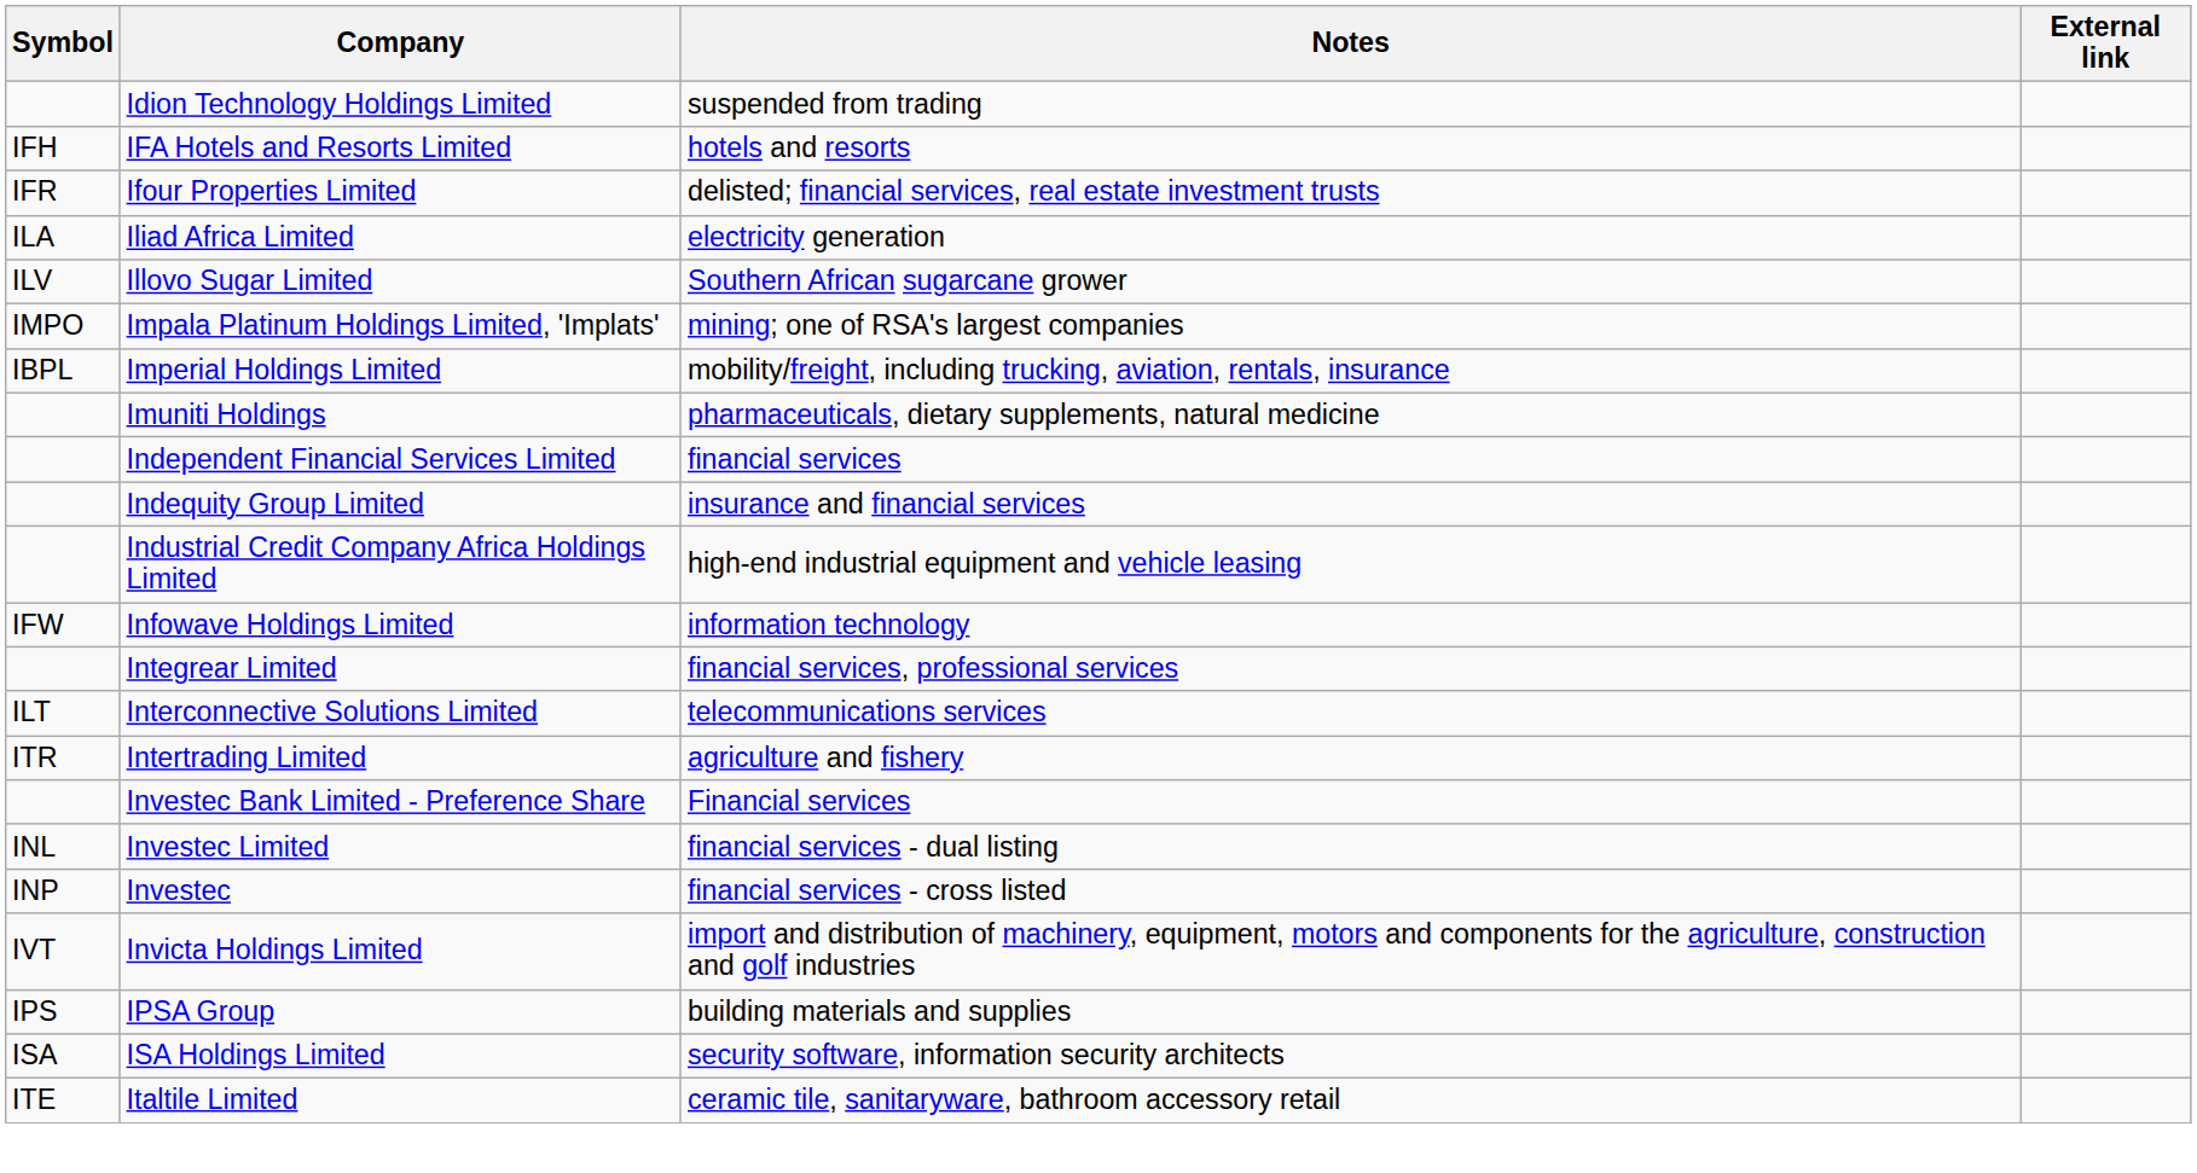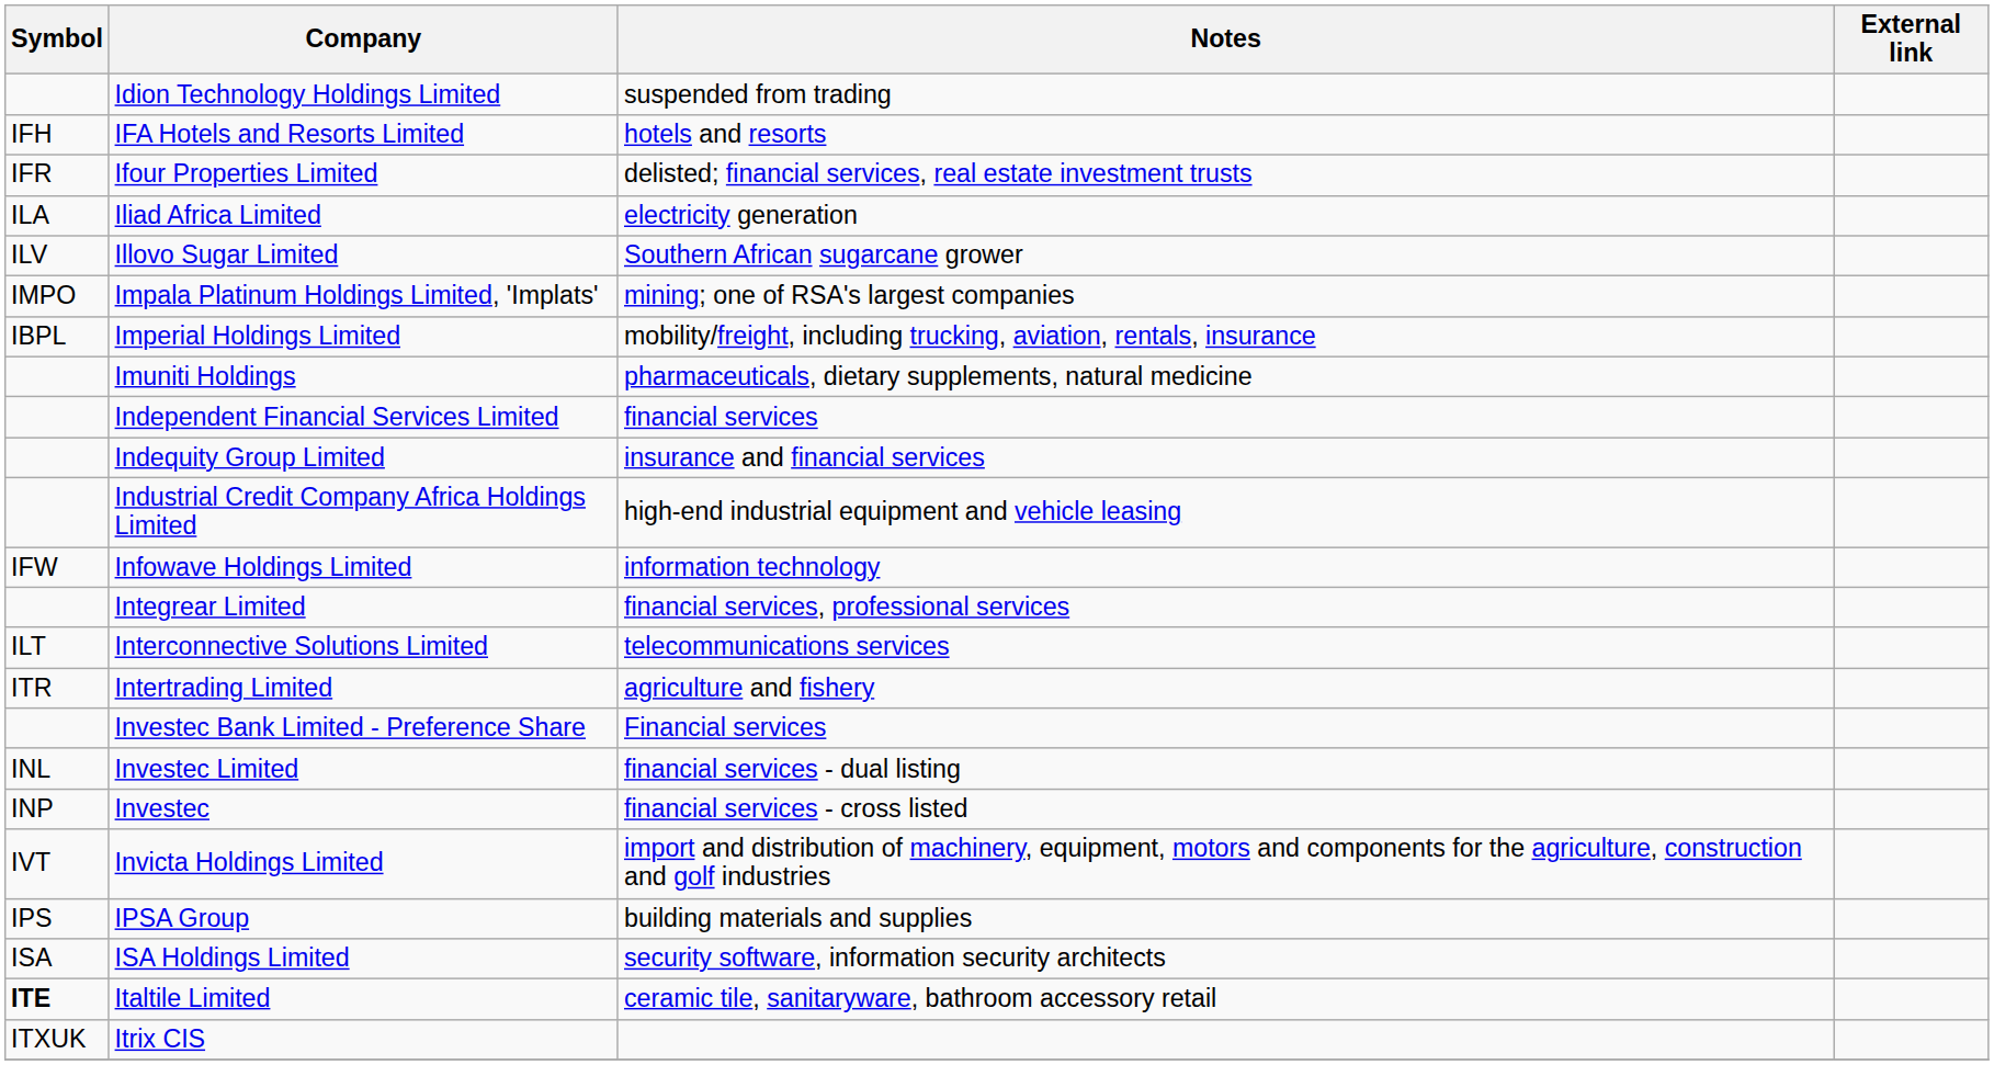Italtile Limited | Symbol: normal -> bold
+ row: ITXUK | Itrix CIS
